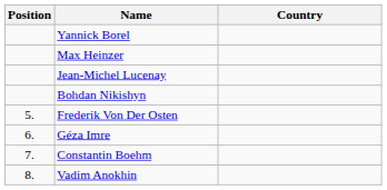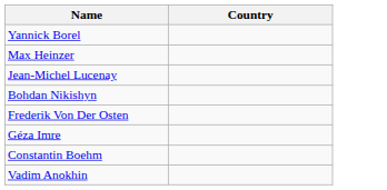- column: Position | 5. | 6. | 7. | 8.
